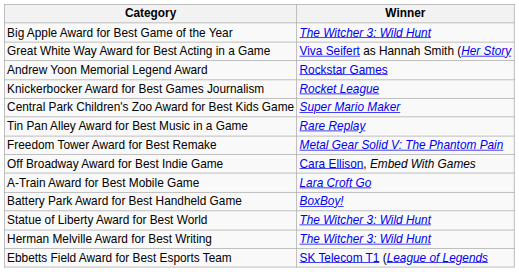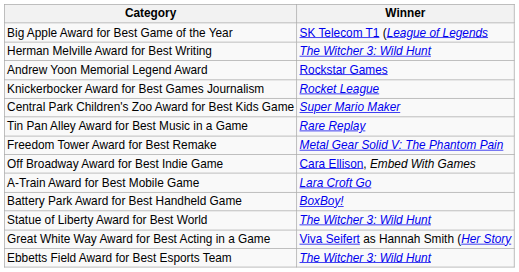Big Apple Award for Best Game of the Year | Winner: The Witcher 3: Wild Hunt -> SK Telecom T1 (League of Legends
rows swapped: Herman Melville Award for Best Writing <-> Great White Way Award for Best Acting in a Game
Ebbetts Field Award for Best Esports Team | Winner: SK Telecom T1 (League of Legends -> The Witcher 3: Wild Hunt
